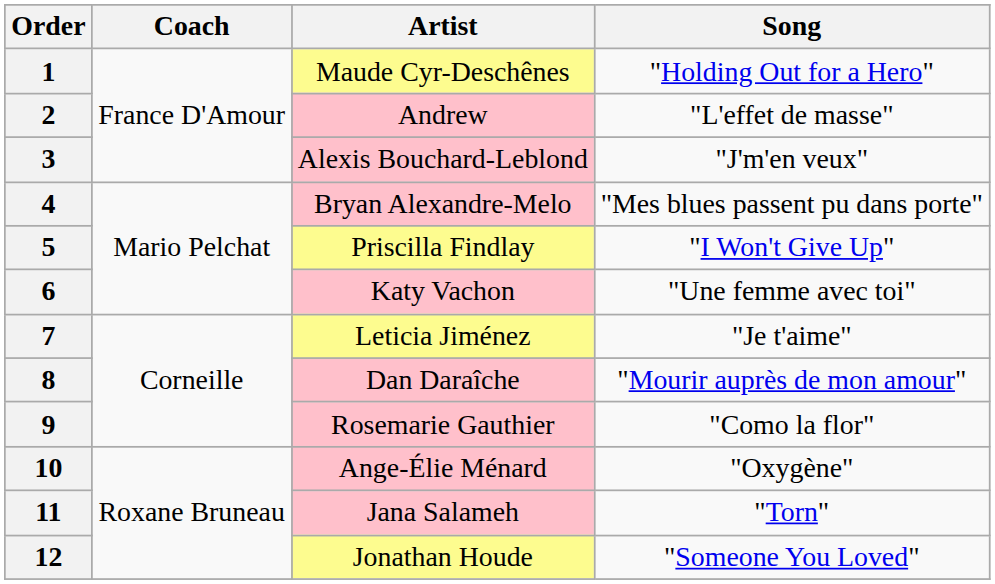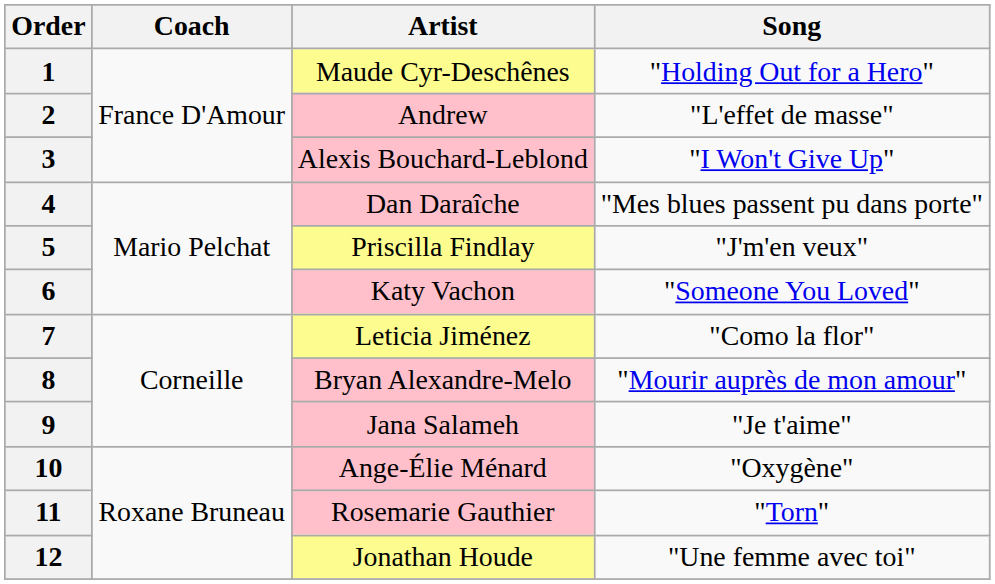3 | Song: "J'm'en veux" -> "I Won't Give Up"
4 | Artist: Bryan Alexandre-Melo -> Dan Daraîche
5 | Song: "I Won't Give Up" -> "J'm'en veux"
6 | Song: "Une femme avec toi" -> "Someone You Loved"
7 | Song: "Je t'aime" -> "Como la flor"
8 | Artist: Dan Daraîche -> Bryan Alexandre-Melo
9 | Artist: Rosemarie Gauthier -> Jana Salameh
9 | Song: "Como la flor" -> "Je t'aime"
11 | Artist: Jana Salameh -> Rosemarie Gauthier
12 | Song: "Someone You Loved" -> "Une femme avec toi"
